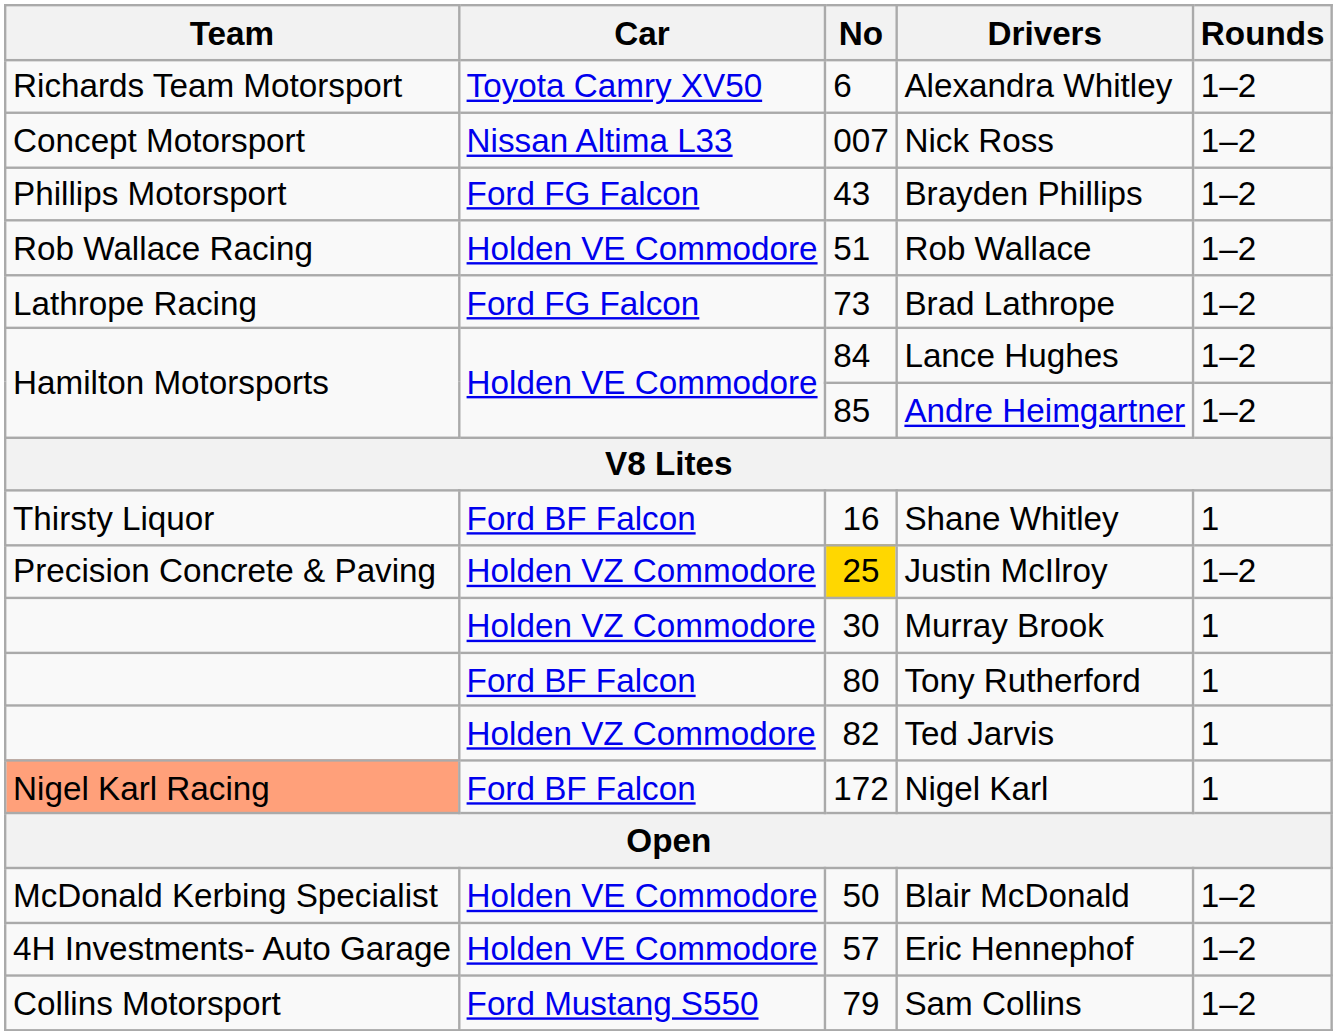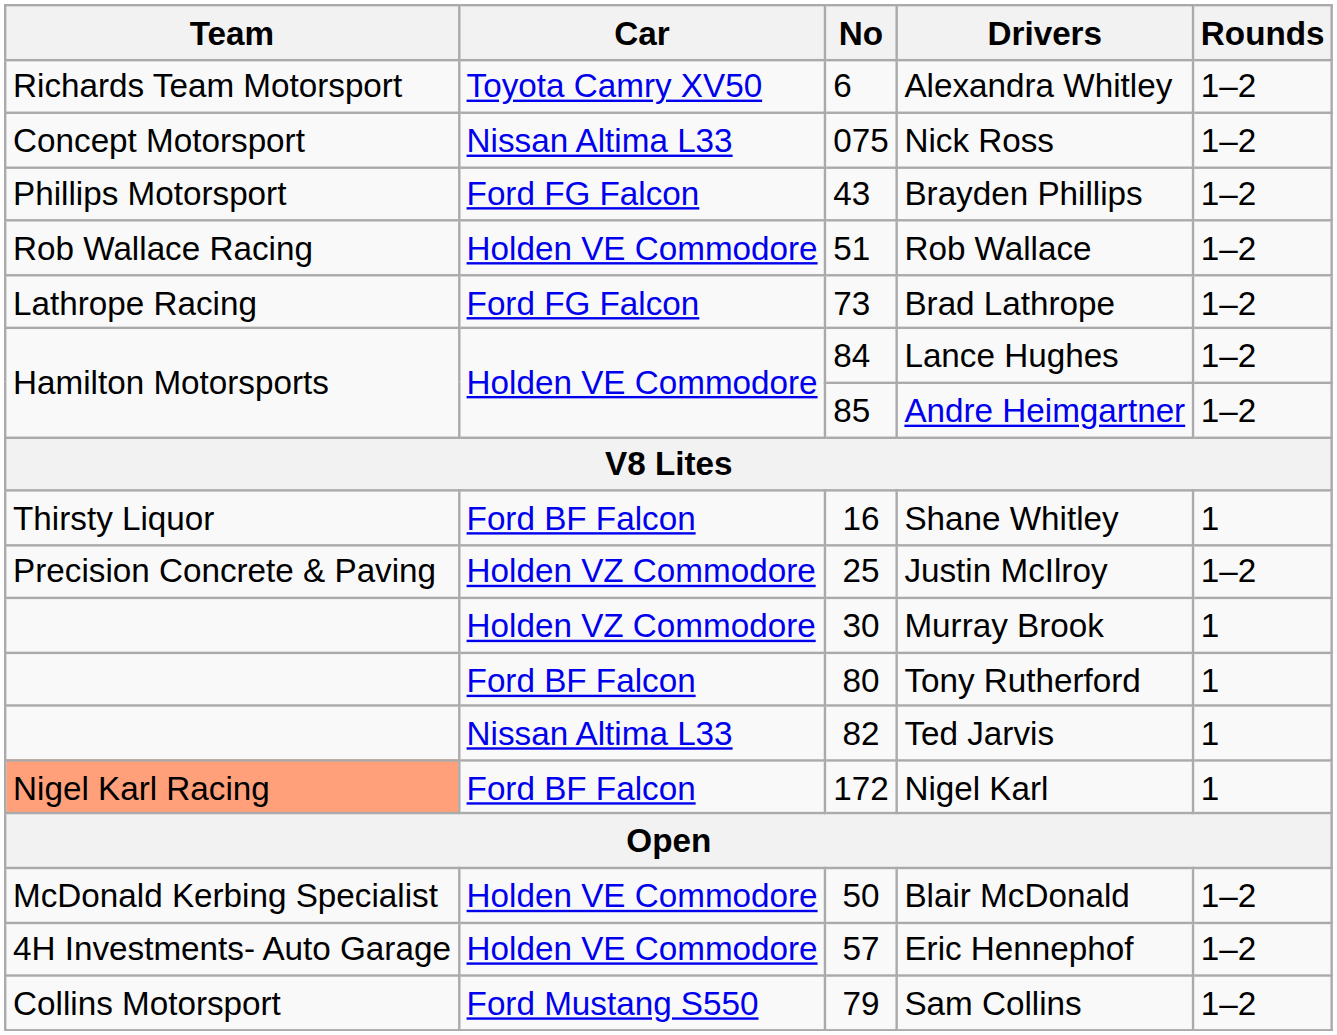Nick Ross | No: 007 -> 075
Justin McIlroy | No: gold background -> no background
Ted Jarvis | Car: Holden VZ Commodore -> Nissan Altima L33
